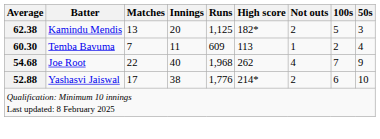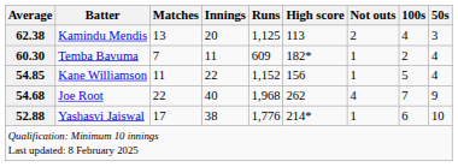Kamindu Mendis | High score: 182* -> 113
Kamindu Mendis | 100s: 5 -> 4
Temba Bavuma | High score: 113 -> 182*
+ row: 54.85 | Kane Williamson | 11 | 22 | 1,152 | 156 | 1 | 5 | 4
Yashasvi Jaiswal | Not outs: 2 -> 1
